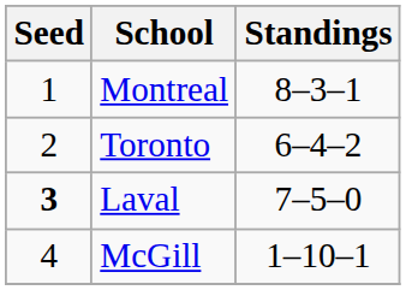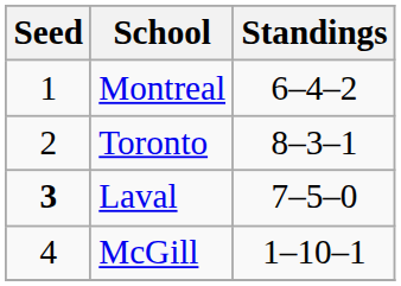Montreal | Standings: 8–3–1 -> 6–4–2
Toronto | Standings: 6–4–2 -> 8–3–1
